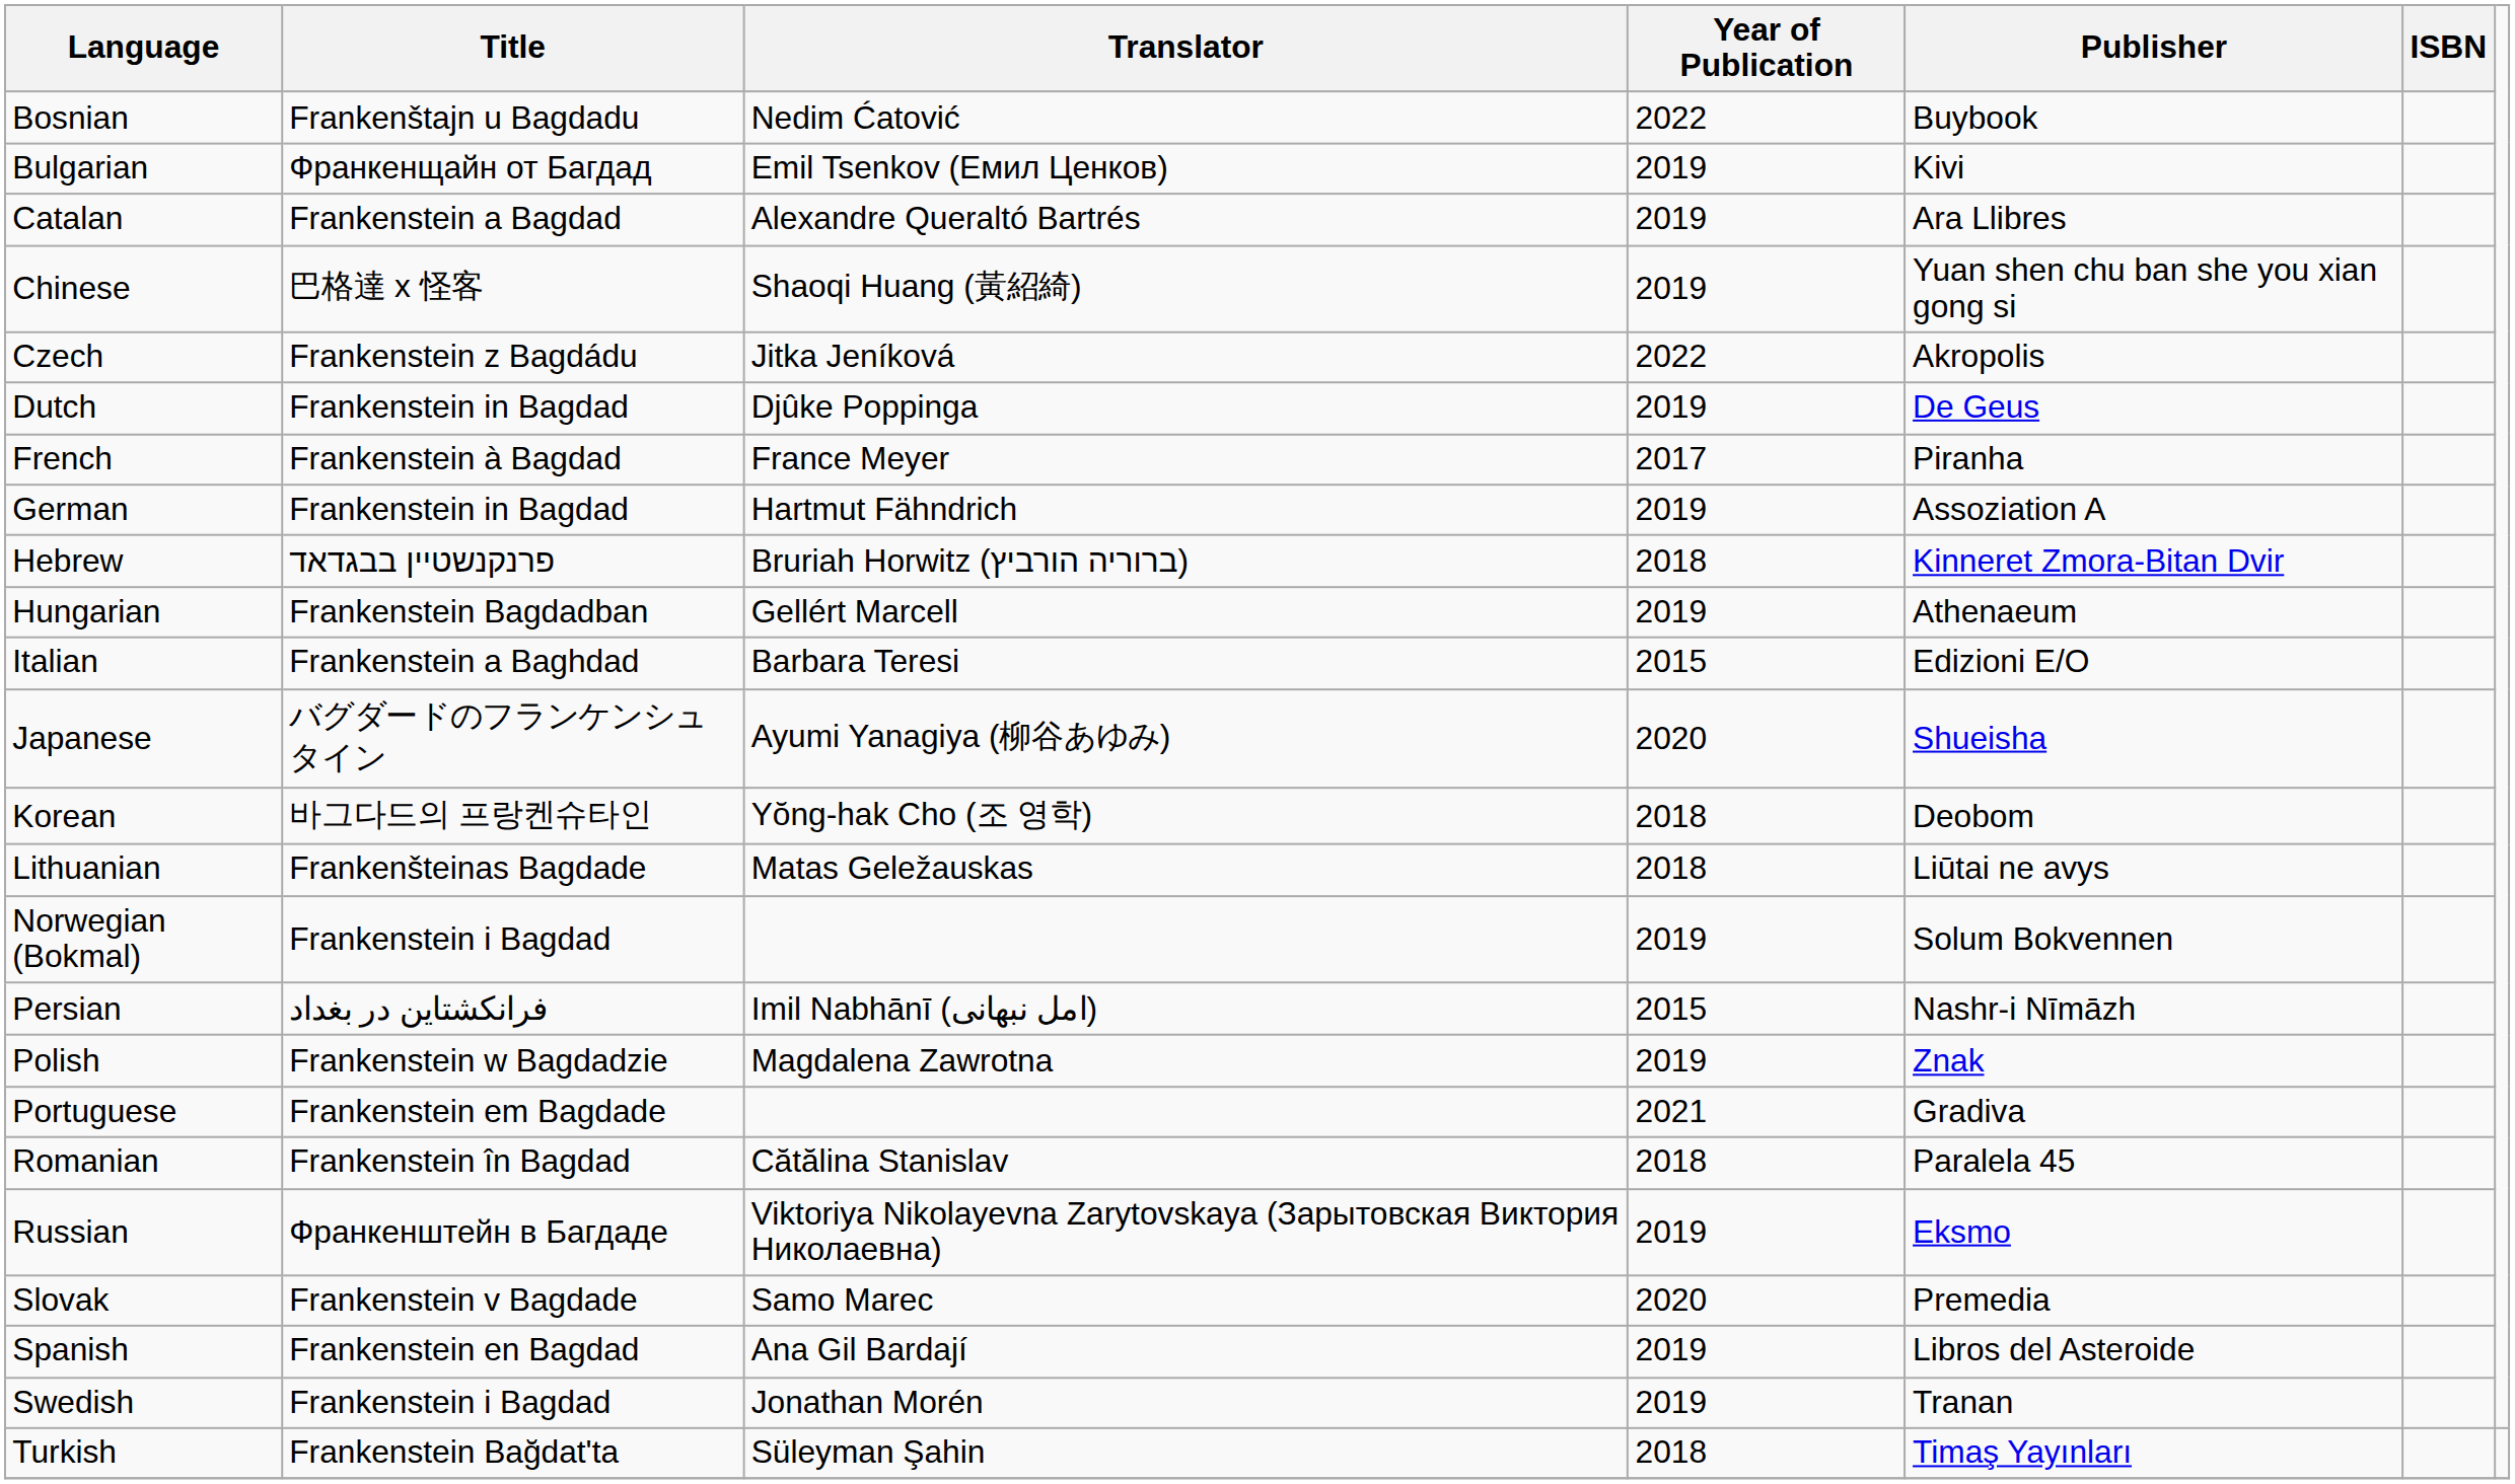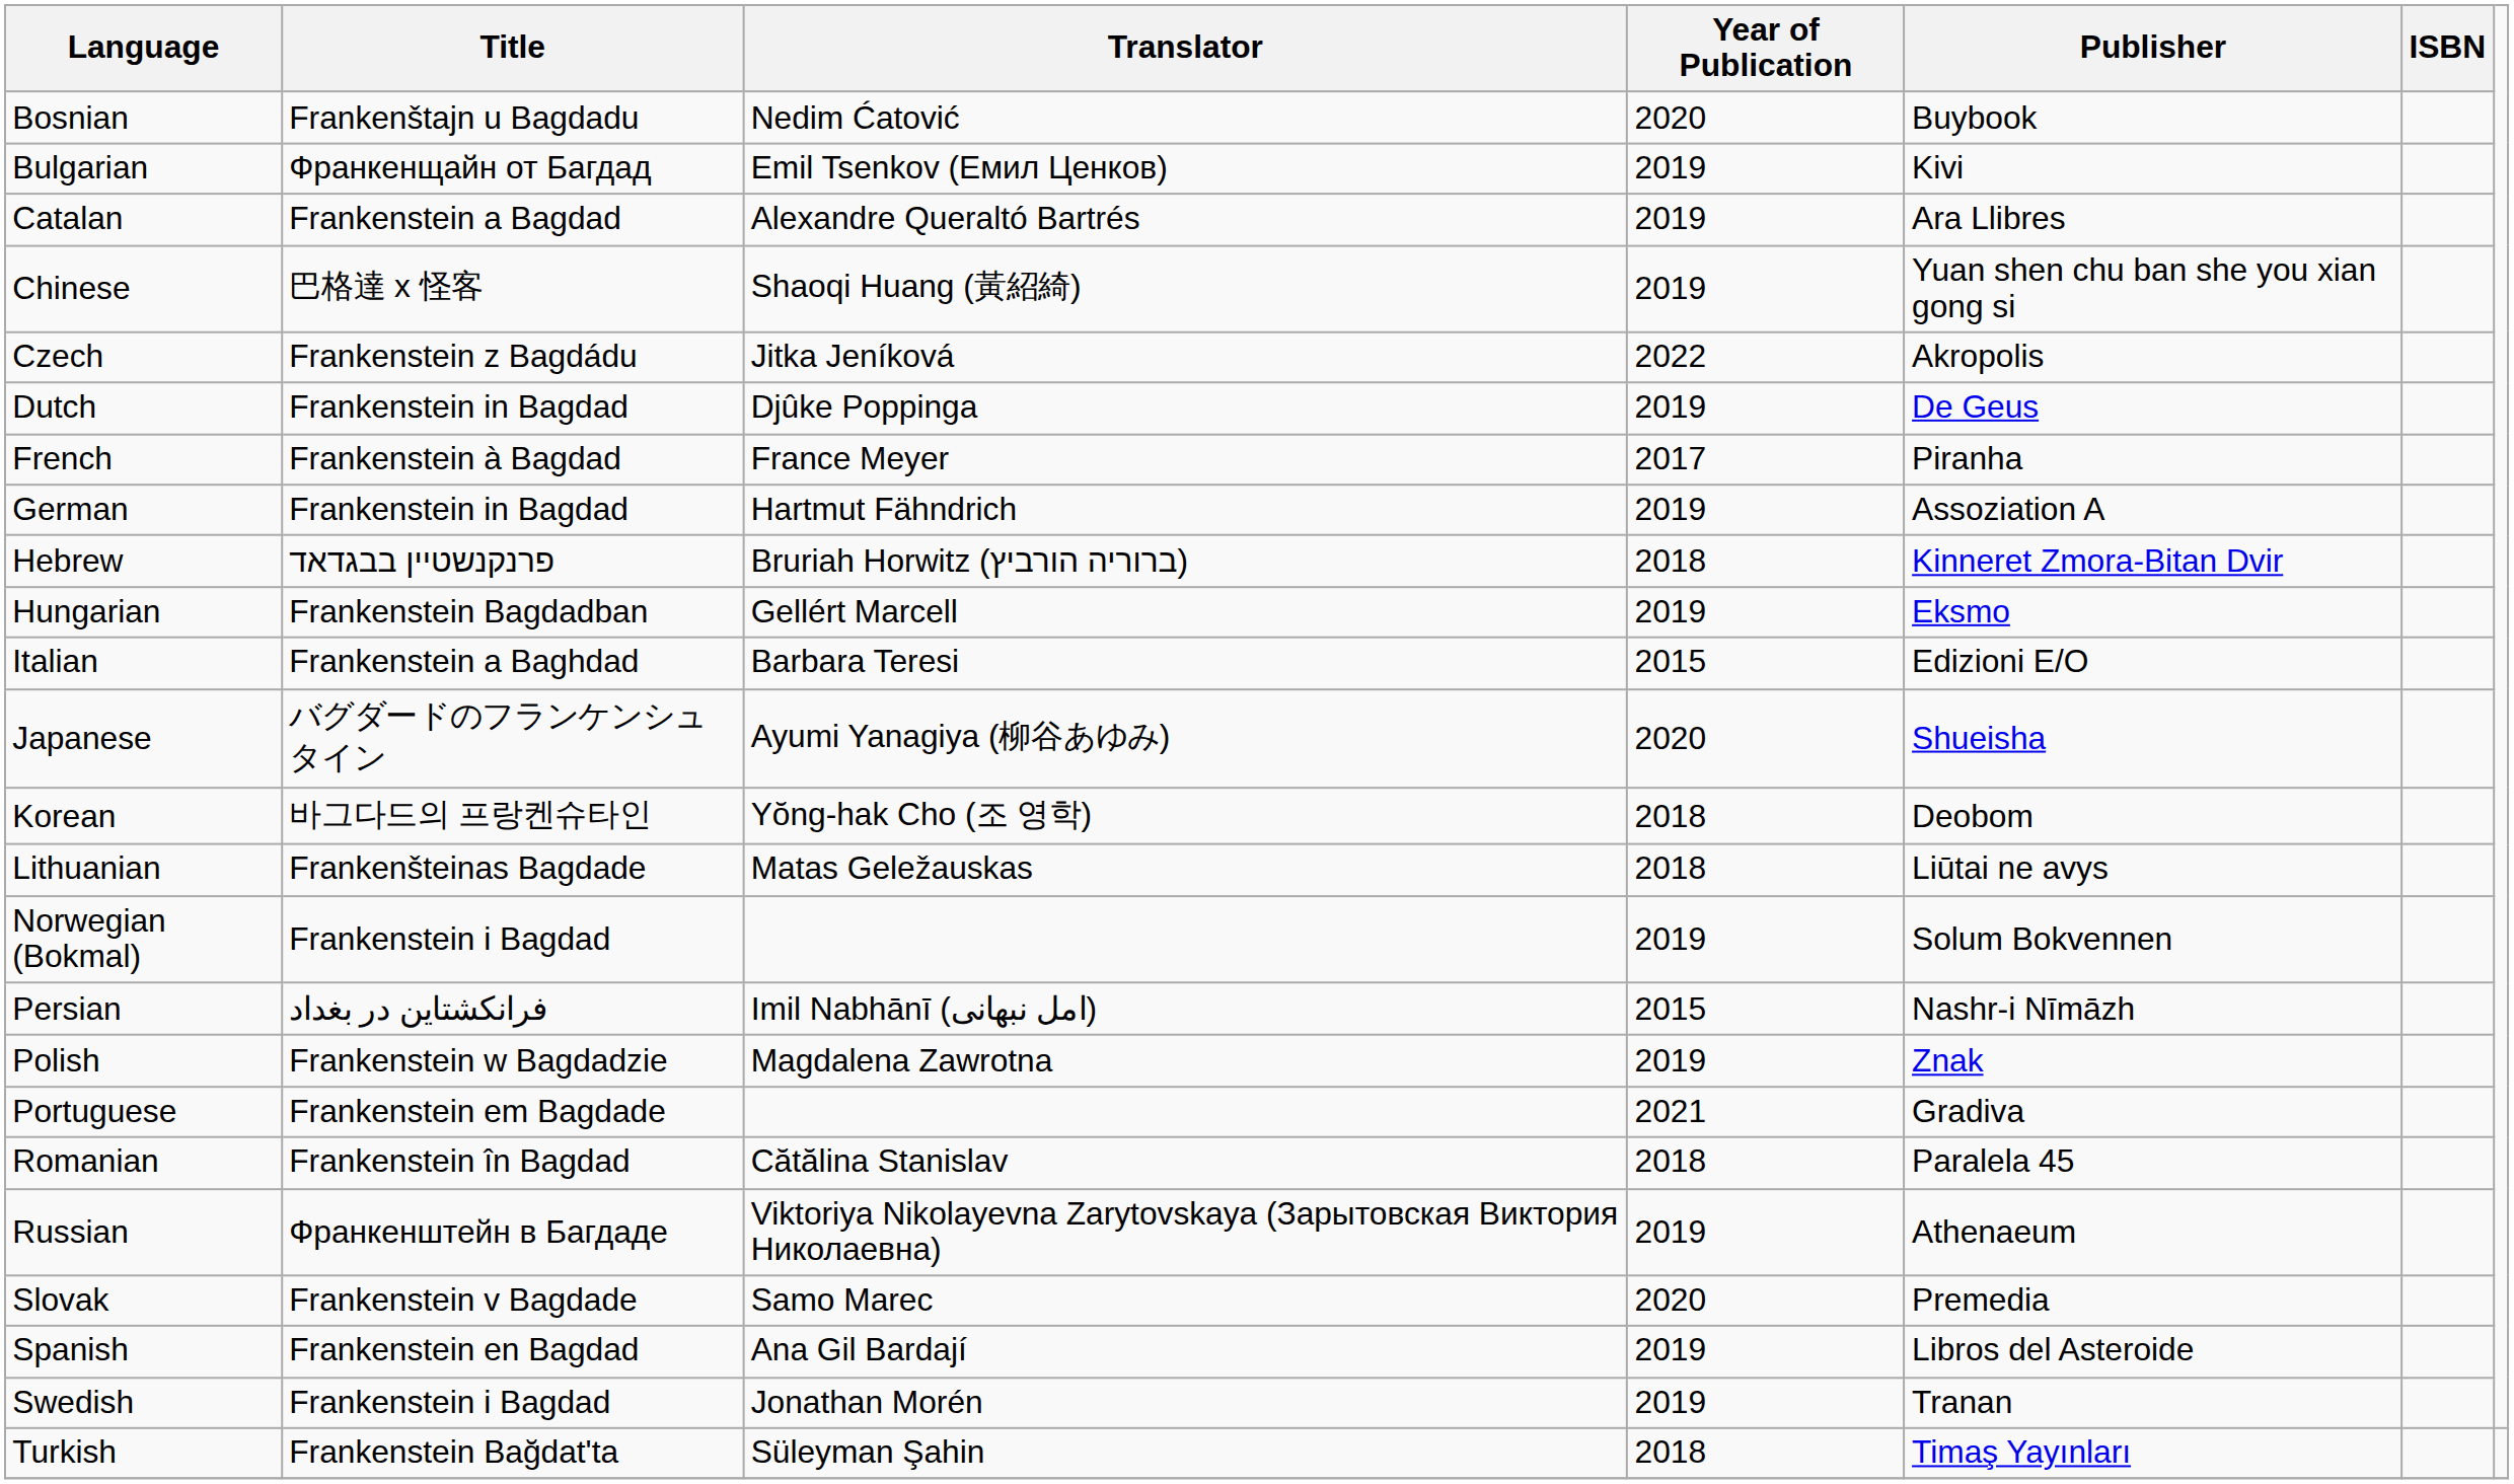Bosnian | Year of Publication: 2022 -> 2020
Hungarian | Publisher: Athenaeum -> Eksmo
Russian | Publisher: Eksmo -> Athenaeum
